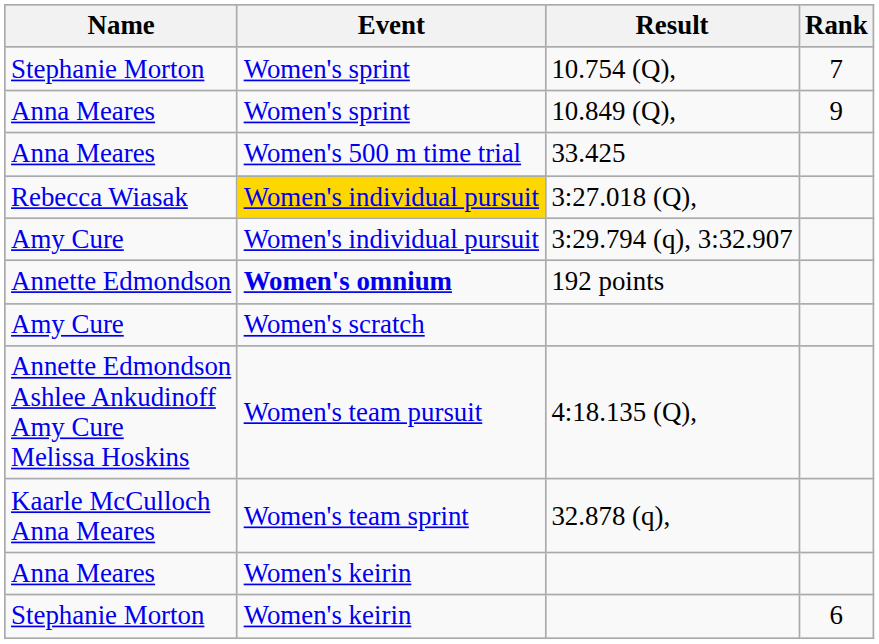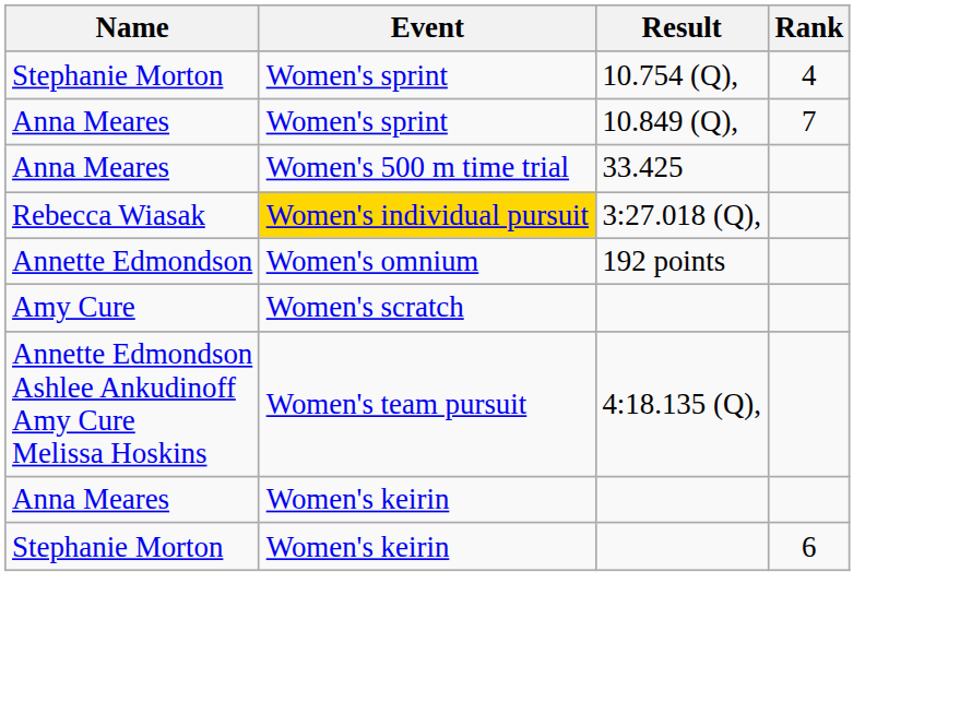10.754 (Q), | Rank: 7 -> 4
10.849 (Q), | Rank: 9 -> 7
- row: Amy Cure | Women's individual pursuit | 3:29.794 (q), 3:32.907
192 points | Event: bold -> normal
- row: Kaarle McCulloch Anna Meares | Women's team sprint | 32.878 (q),
